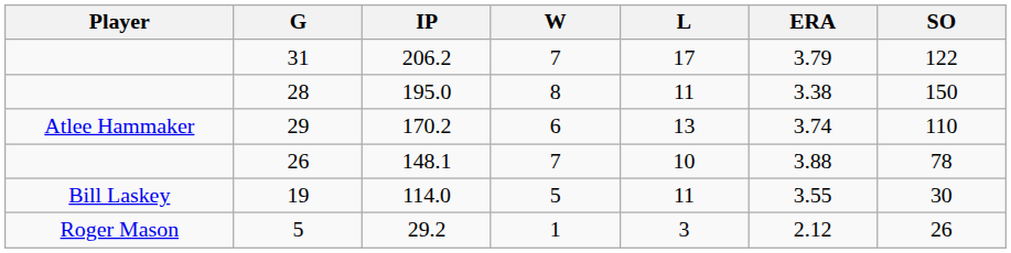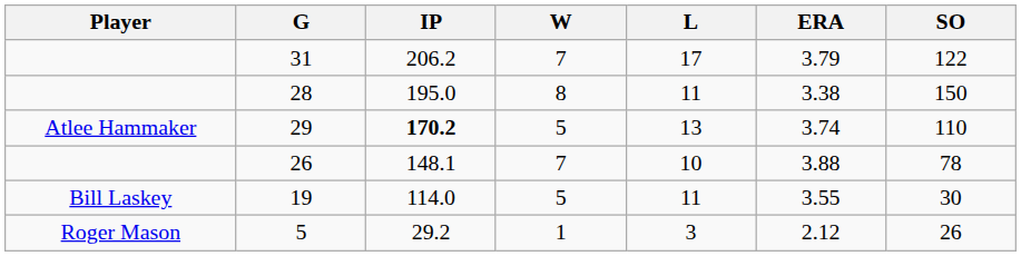29 | IP: normal -> bold
29 | W: 6 -> 5
